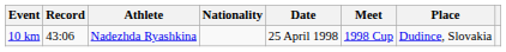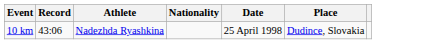- column: Meet | 1998 Cup
